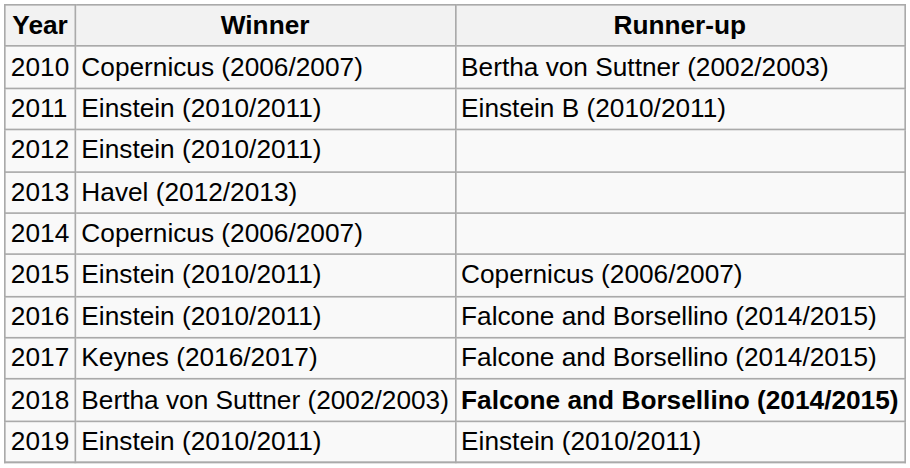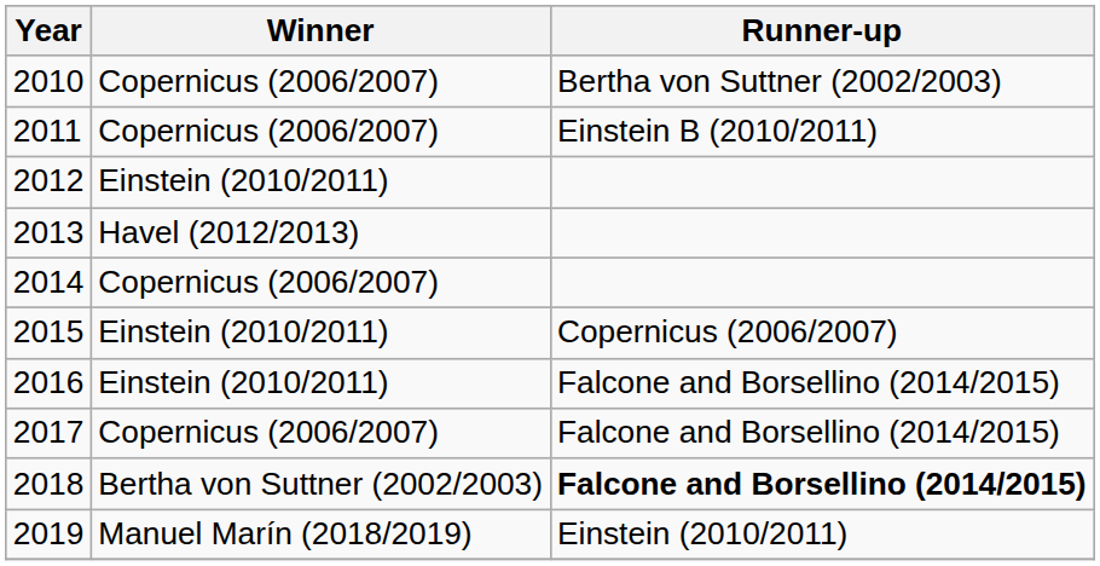2011 | Winner: Einstein (2010/2011) -> Copernicus (2006/2007)
2017 | Winner: Keynes (2016/2017) -> Copernicus (2006/2007)
2019 | Winner: Einstein (2010/2011) -> Manuel Marín (2018/2019)
